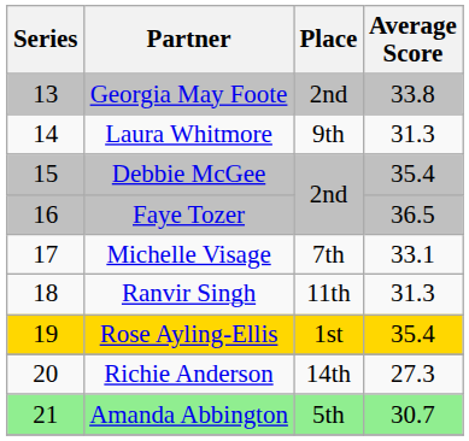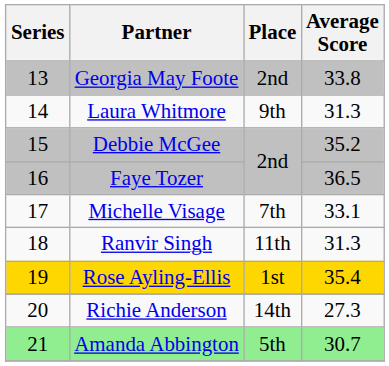Debbie McGee | Average Score: 35.4 -> 35.2
